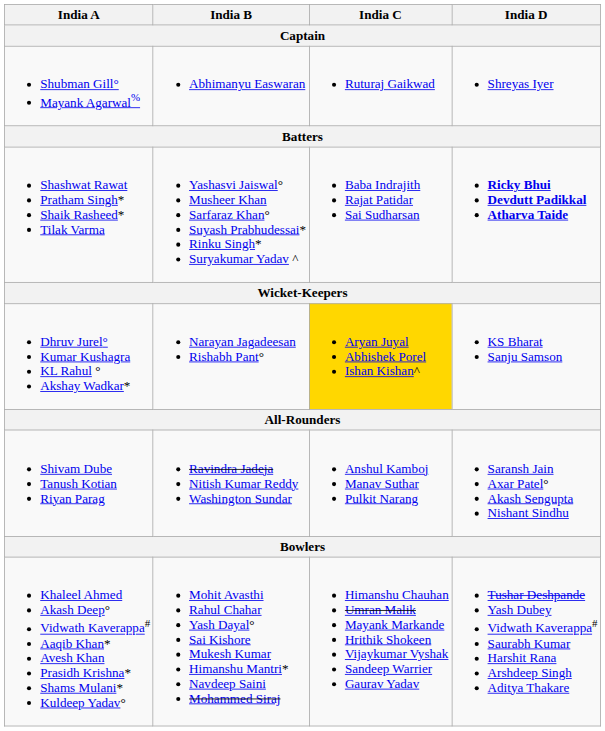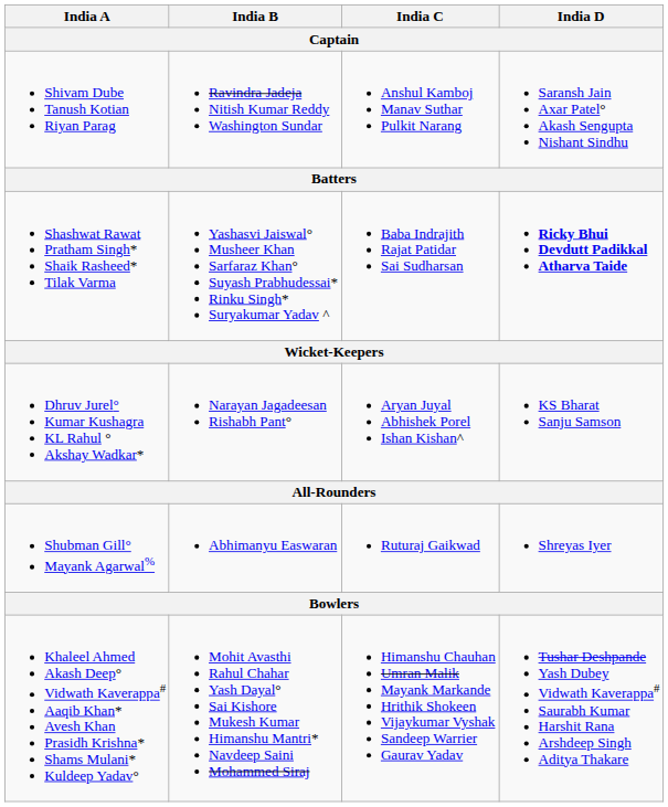rows swapped: Shubman Gill° Mayank Agarwal% <-> Shivam Dube Tanush Kotian Riyan Parag
Dhruv Jurel° Kumar Kushagra KL Rahul ° Akshay Wadkar* | India C: gold background -> no background
